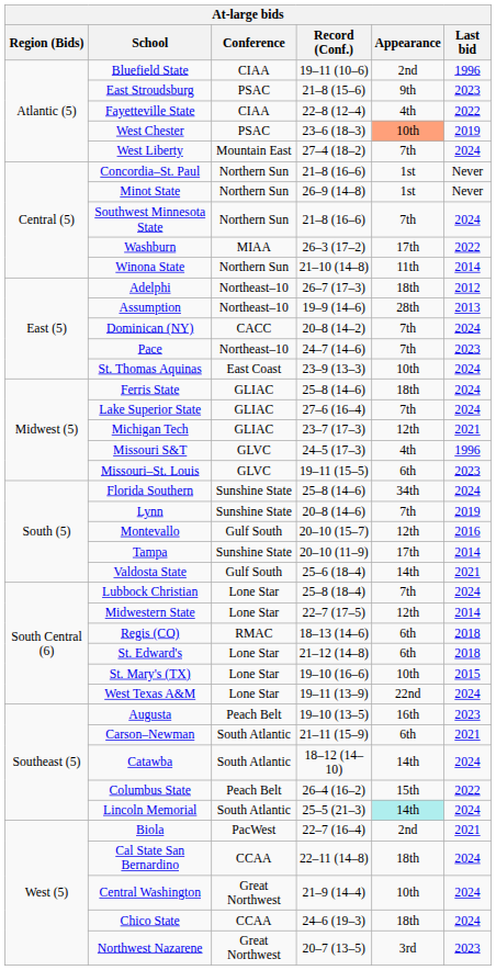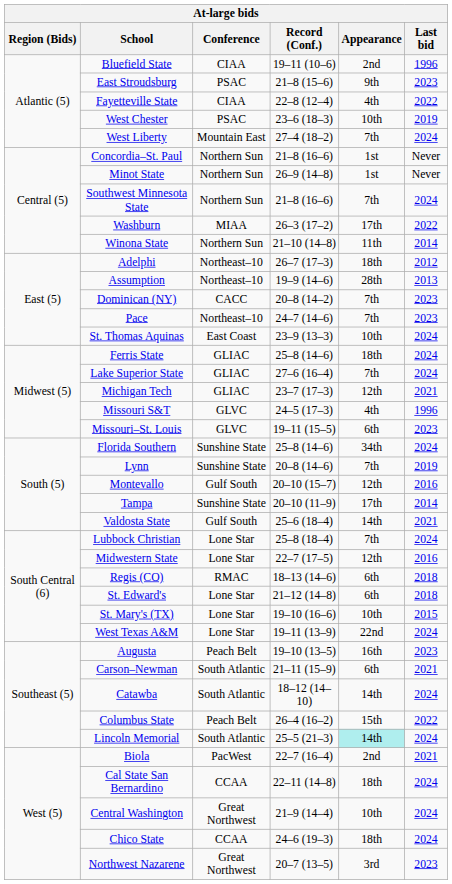West Chester | Appearance: lightsalmon background -> no background
Dominican (NY) | Last bid: 2024 -> 2023
Midwestern State | Last bid: 2014 -> 2016
